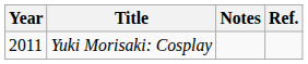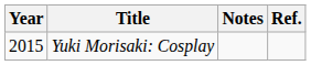Yuki Morisaki: Cosplay | Year: 2011 -> 2015
